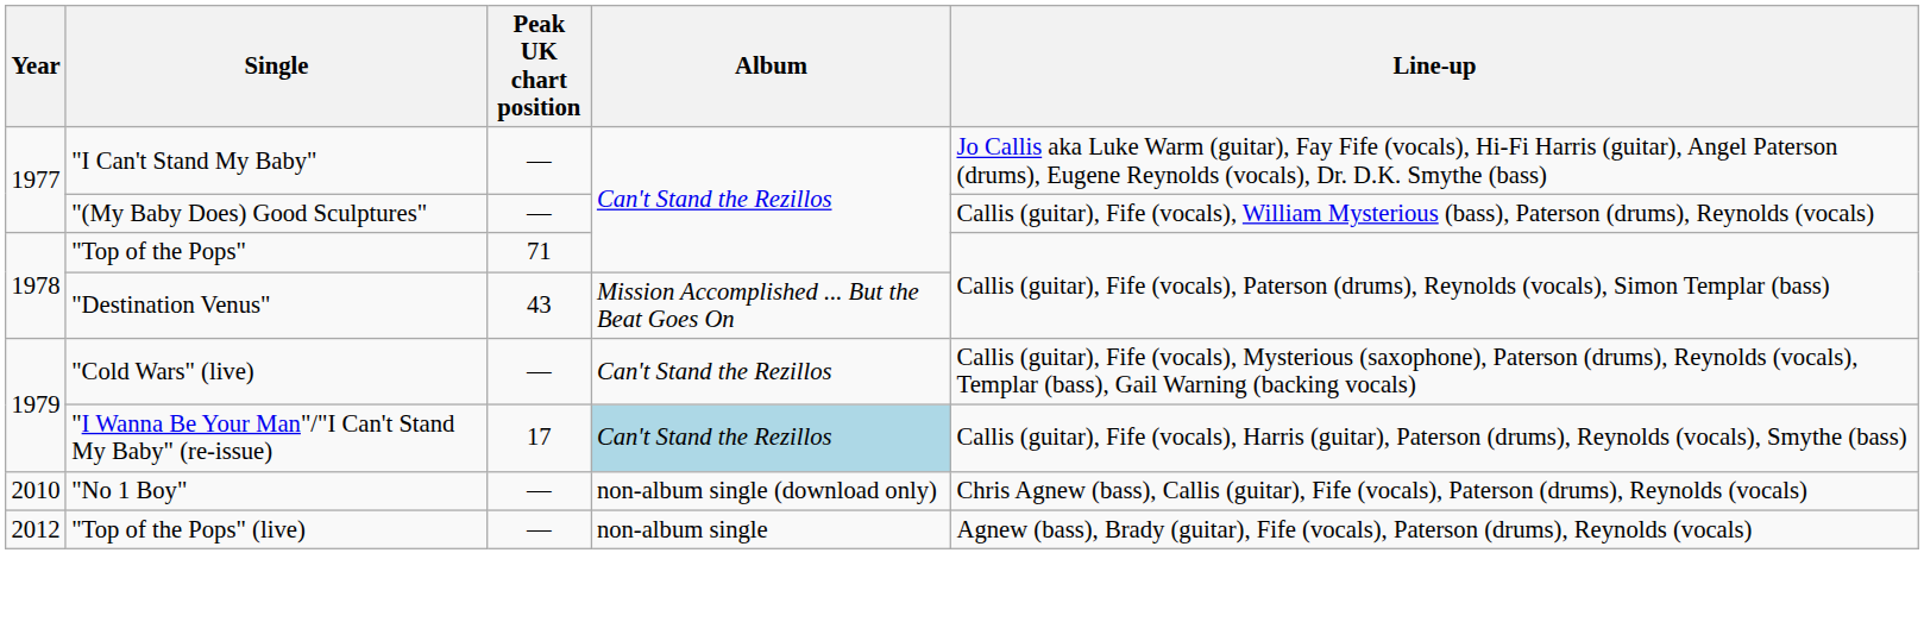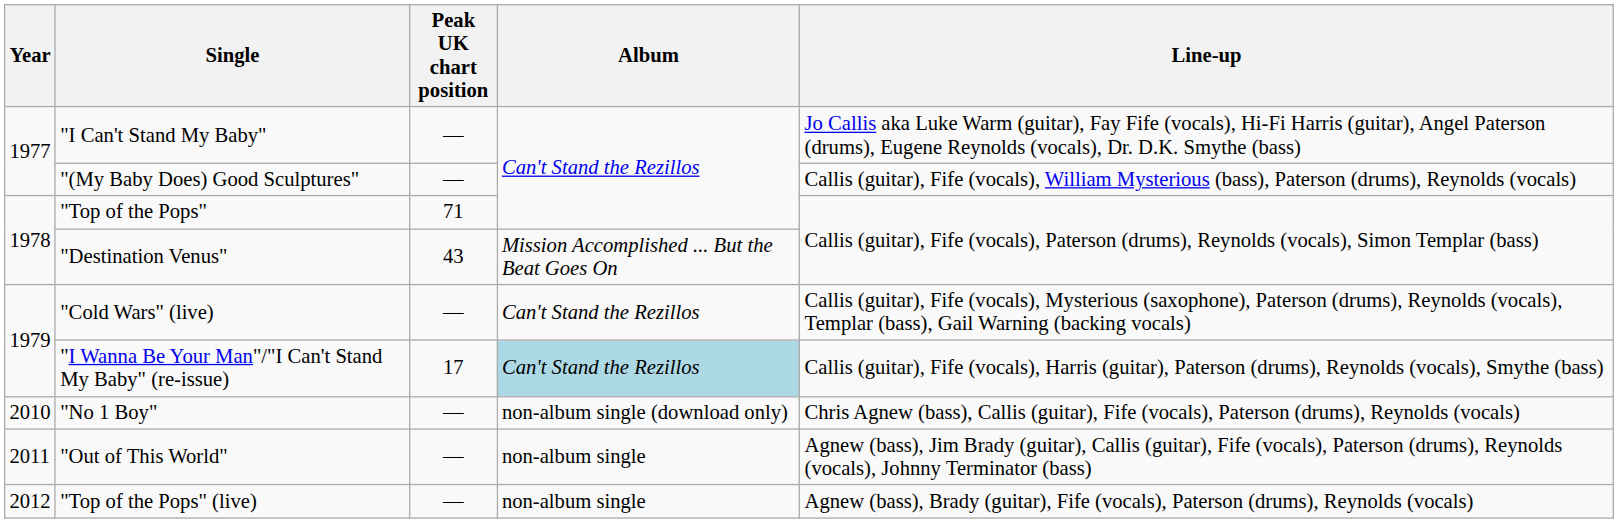+ row: 2011 | "Out of This World" | — | non-album single | Agnew (bass), Jim Brady (guitar), Callis (guitar), Fife (vocals), Paterson (drums), Reynolds (vocals), Johnny Terminator (bass)
